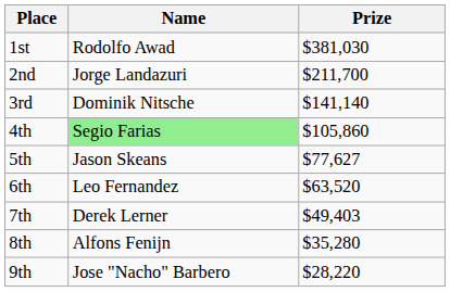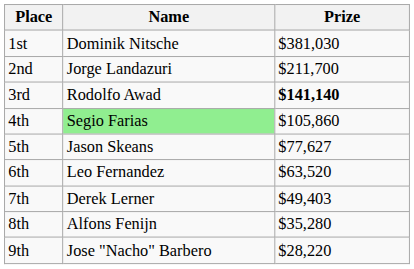1st | Name: Rodolfo Awad -> Dominik Nitsche
3rd | Name: Dominik Nitsche -> Rodolfo Awad
3rd | Prize: normal -> bold
